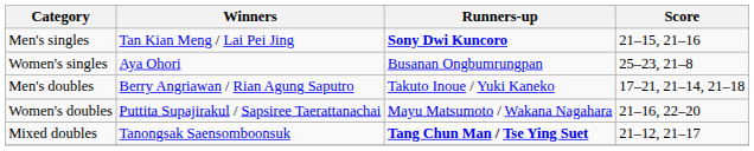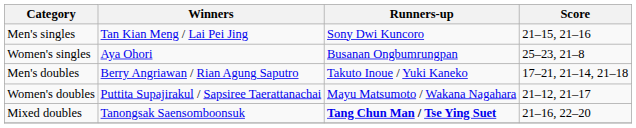Men's singles | Runners-up: bold -> normal
Women's doubles | Score: 21–16, 22–20 -> 21–12, 21–17
Mixed doubles | Score: 21–12, 21–17 -> 21–16, 22–20
